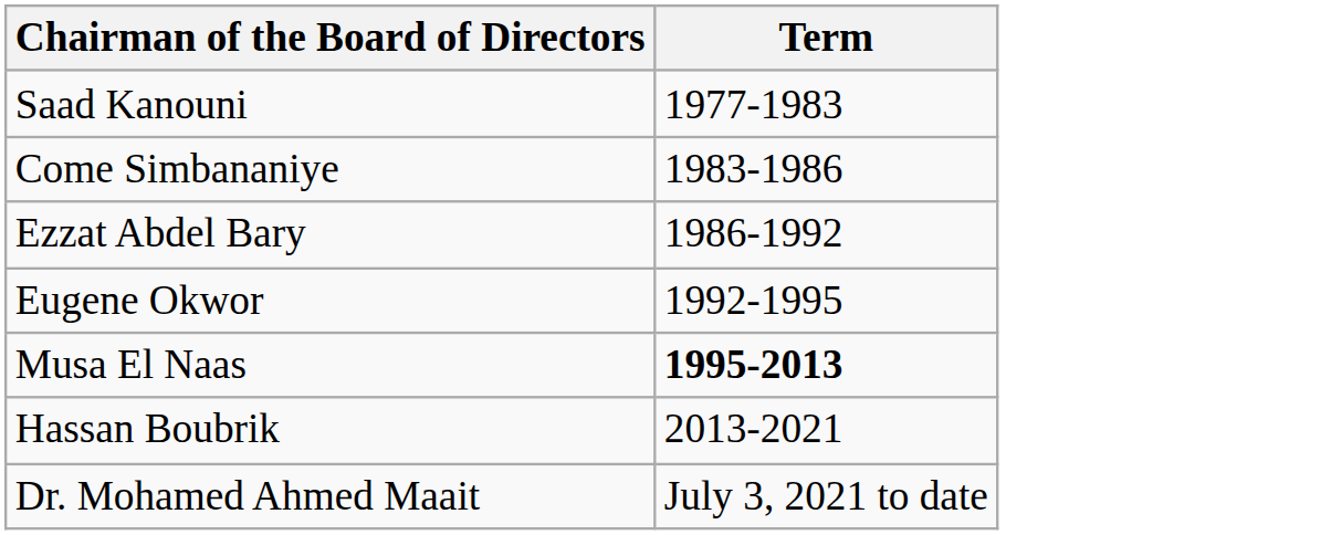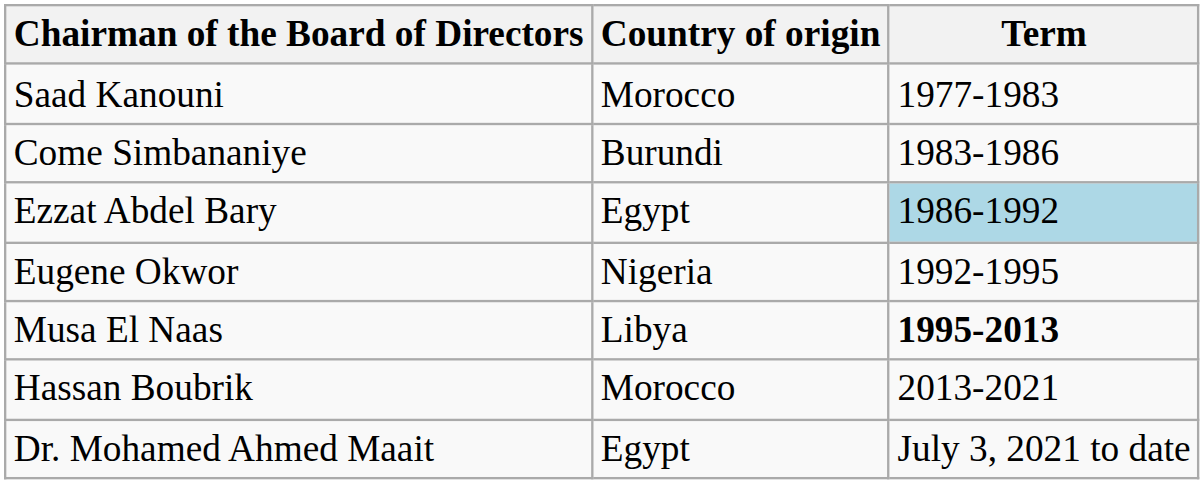+ column: Country of origin | Morocco | Burundi | Egypt | Nigeria | Libya | Morocco | Egypt
Ezzat Abdel Bary | Term: no background -> lightblue background
